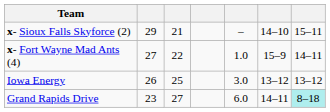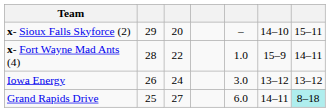x- Sioux Falls Skyforce (2) | column 3: 21 -> 20
x- Fort Wayne Mad Ants (4) | column 2: 27 -> 28
Iowa Energy | column 3: 25 -> 24
Grand Rapids Drive | column 2: 23 -> 25
